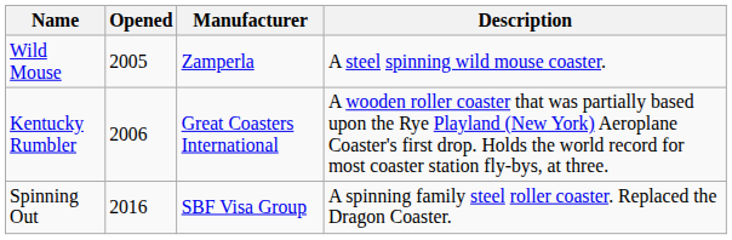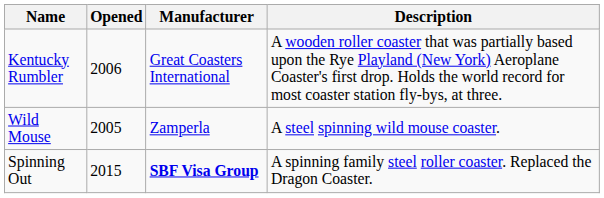rows swapped: Kentucky Rumbler <-> Wild Mouse
Spinning Out | Opened: 2016 -> 2015
Spinning Out | Manufacturer: normal -> bold
